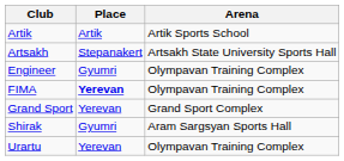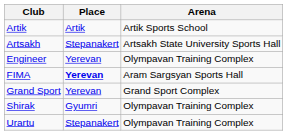Engineer | Place: Gyumri -> Yerevan
FIMA | Arena: Olympavan Training Complex -> Aram Sargsyan Sports Hall
Shirak | Arena: Aram Sargsyan Sports Hall -> Olympavan Training Complex
Urartu | Place: Yerevan -> Stepanakert
